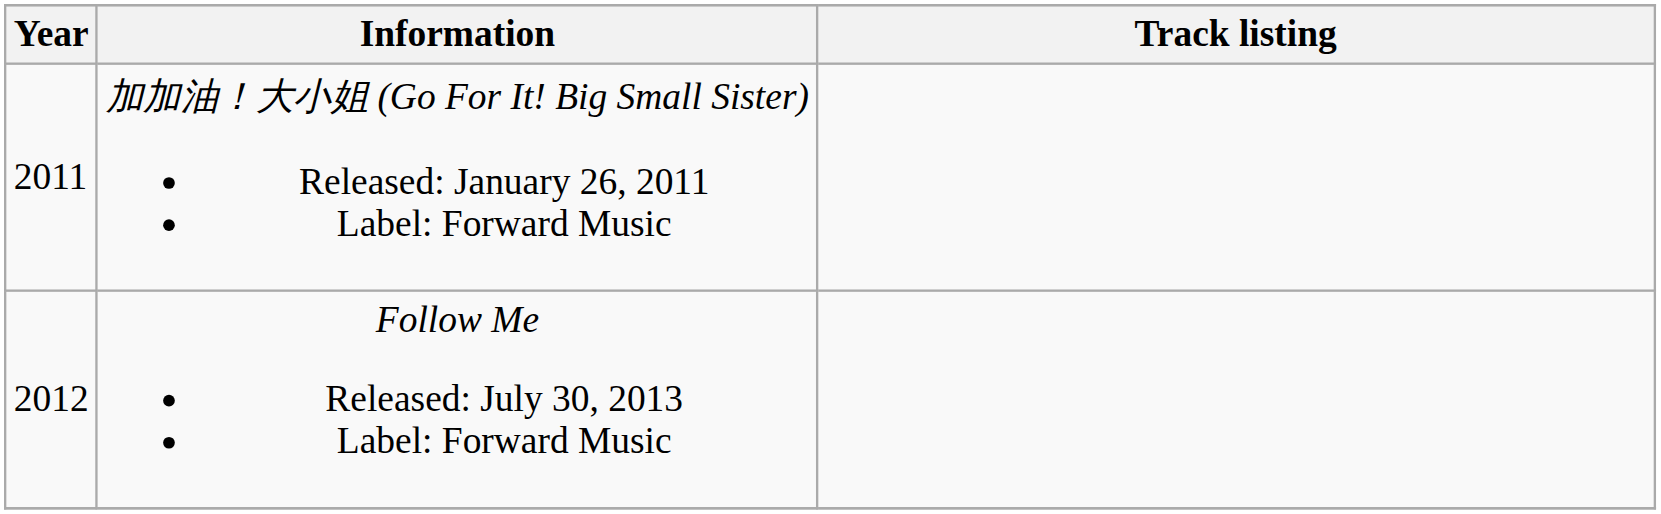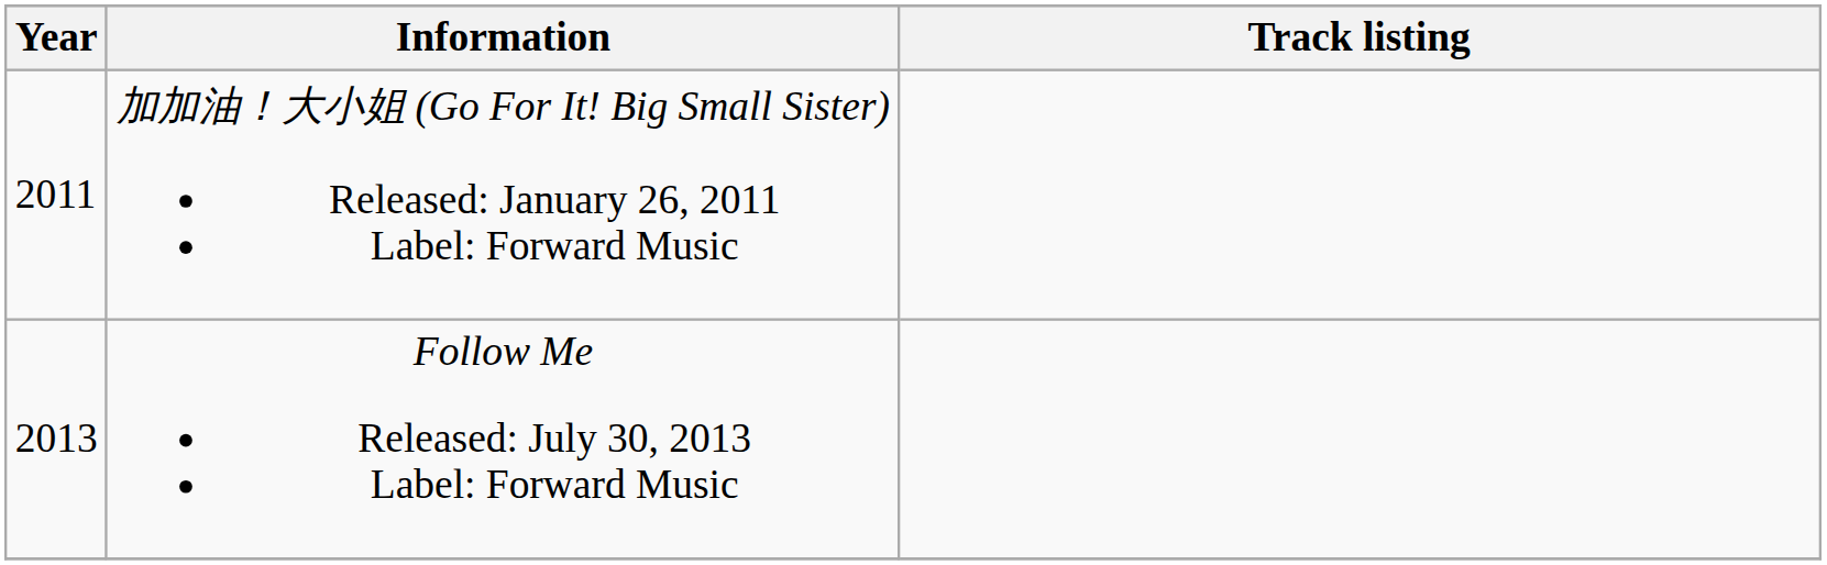Follow Me Released: July 30, 2013 Label: Forward Music | Year: 2012 -> 2013
